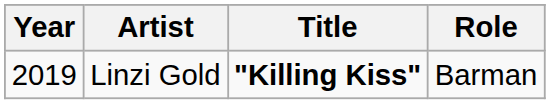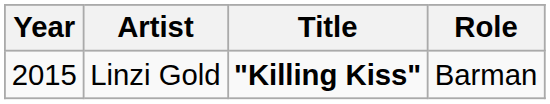Linzi Gold | Year: 2019 -> 2015
